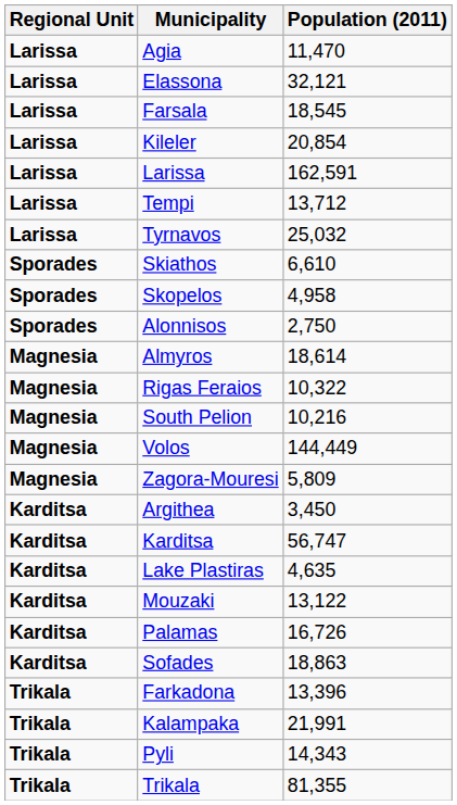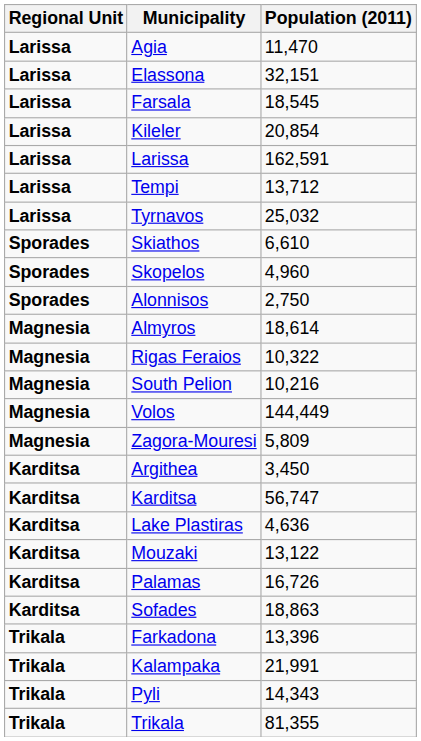Elassona | Population (2011): 32,121 -> 32,151
Skopelos | Population (2011): 4,958 -> 4,960
Lake Plastiras | Population (2011): 4,635 -> 4,636
